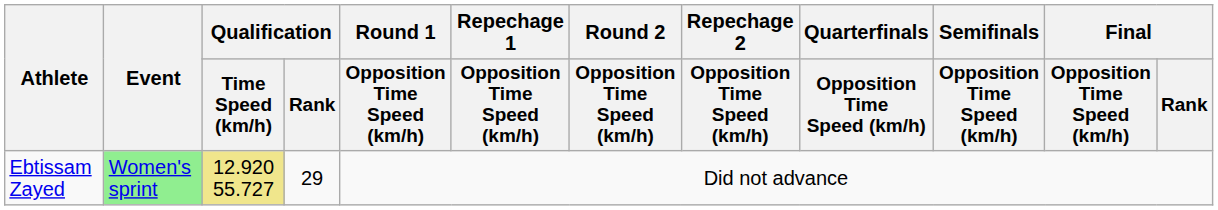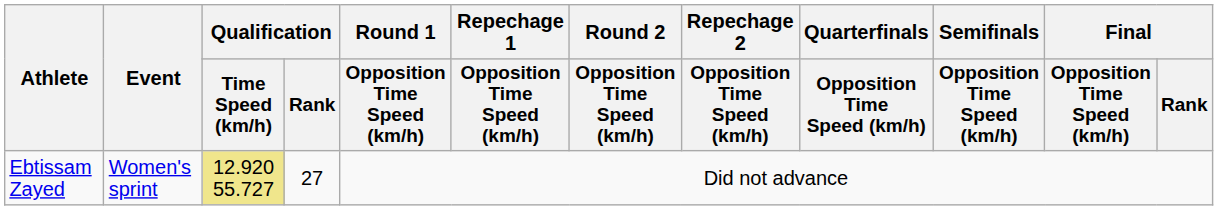Ebtissam Zayed | Event: lightgreen background -> no background
Ebtissam Zayed | Qualification / Rank: 29 -> 27
